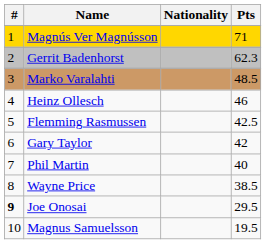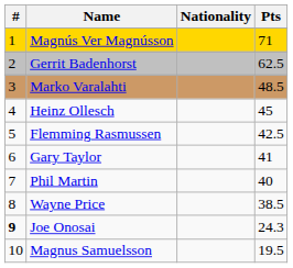Gerrit Badenhorst | Pts: 62.3 -> 62.5
Heinz Ollesch | Pts: 46 -> 45
Gary Taylor | Pts: 42 -> 41
Joe Onosai | Pts: 29.5 -> 24.3
